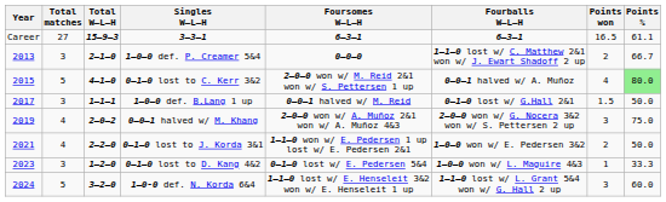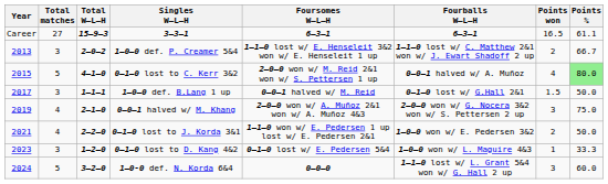1–0–0 def. P. Creamer 5&4 | Total W–L–H: 2–1–0 -> 2–0–2
1–0–0 def. P. Creamer 5&4 | Foursomes W–L–H: 0–0–0 -> 1–1–0 lost w/ E. Henseleit 3&2 won w/ E. Henseleit 1 up
0–0–1 halved w/ M. Khang | Total W–L–H: 2–0–2 -> 2–1–0
1–0-0 def. N. Korda 6&4 | Foursomes W–L–H: 1–1–0 lost w/ E. Henseleit 3&2 won w/ E. Henseleit 1 up -> 0–0–0
